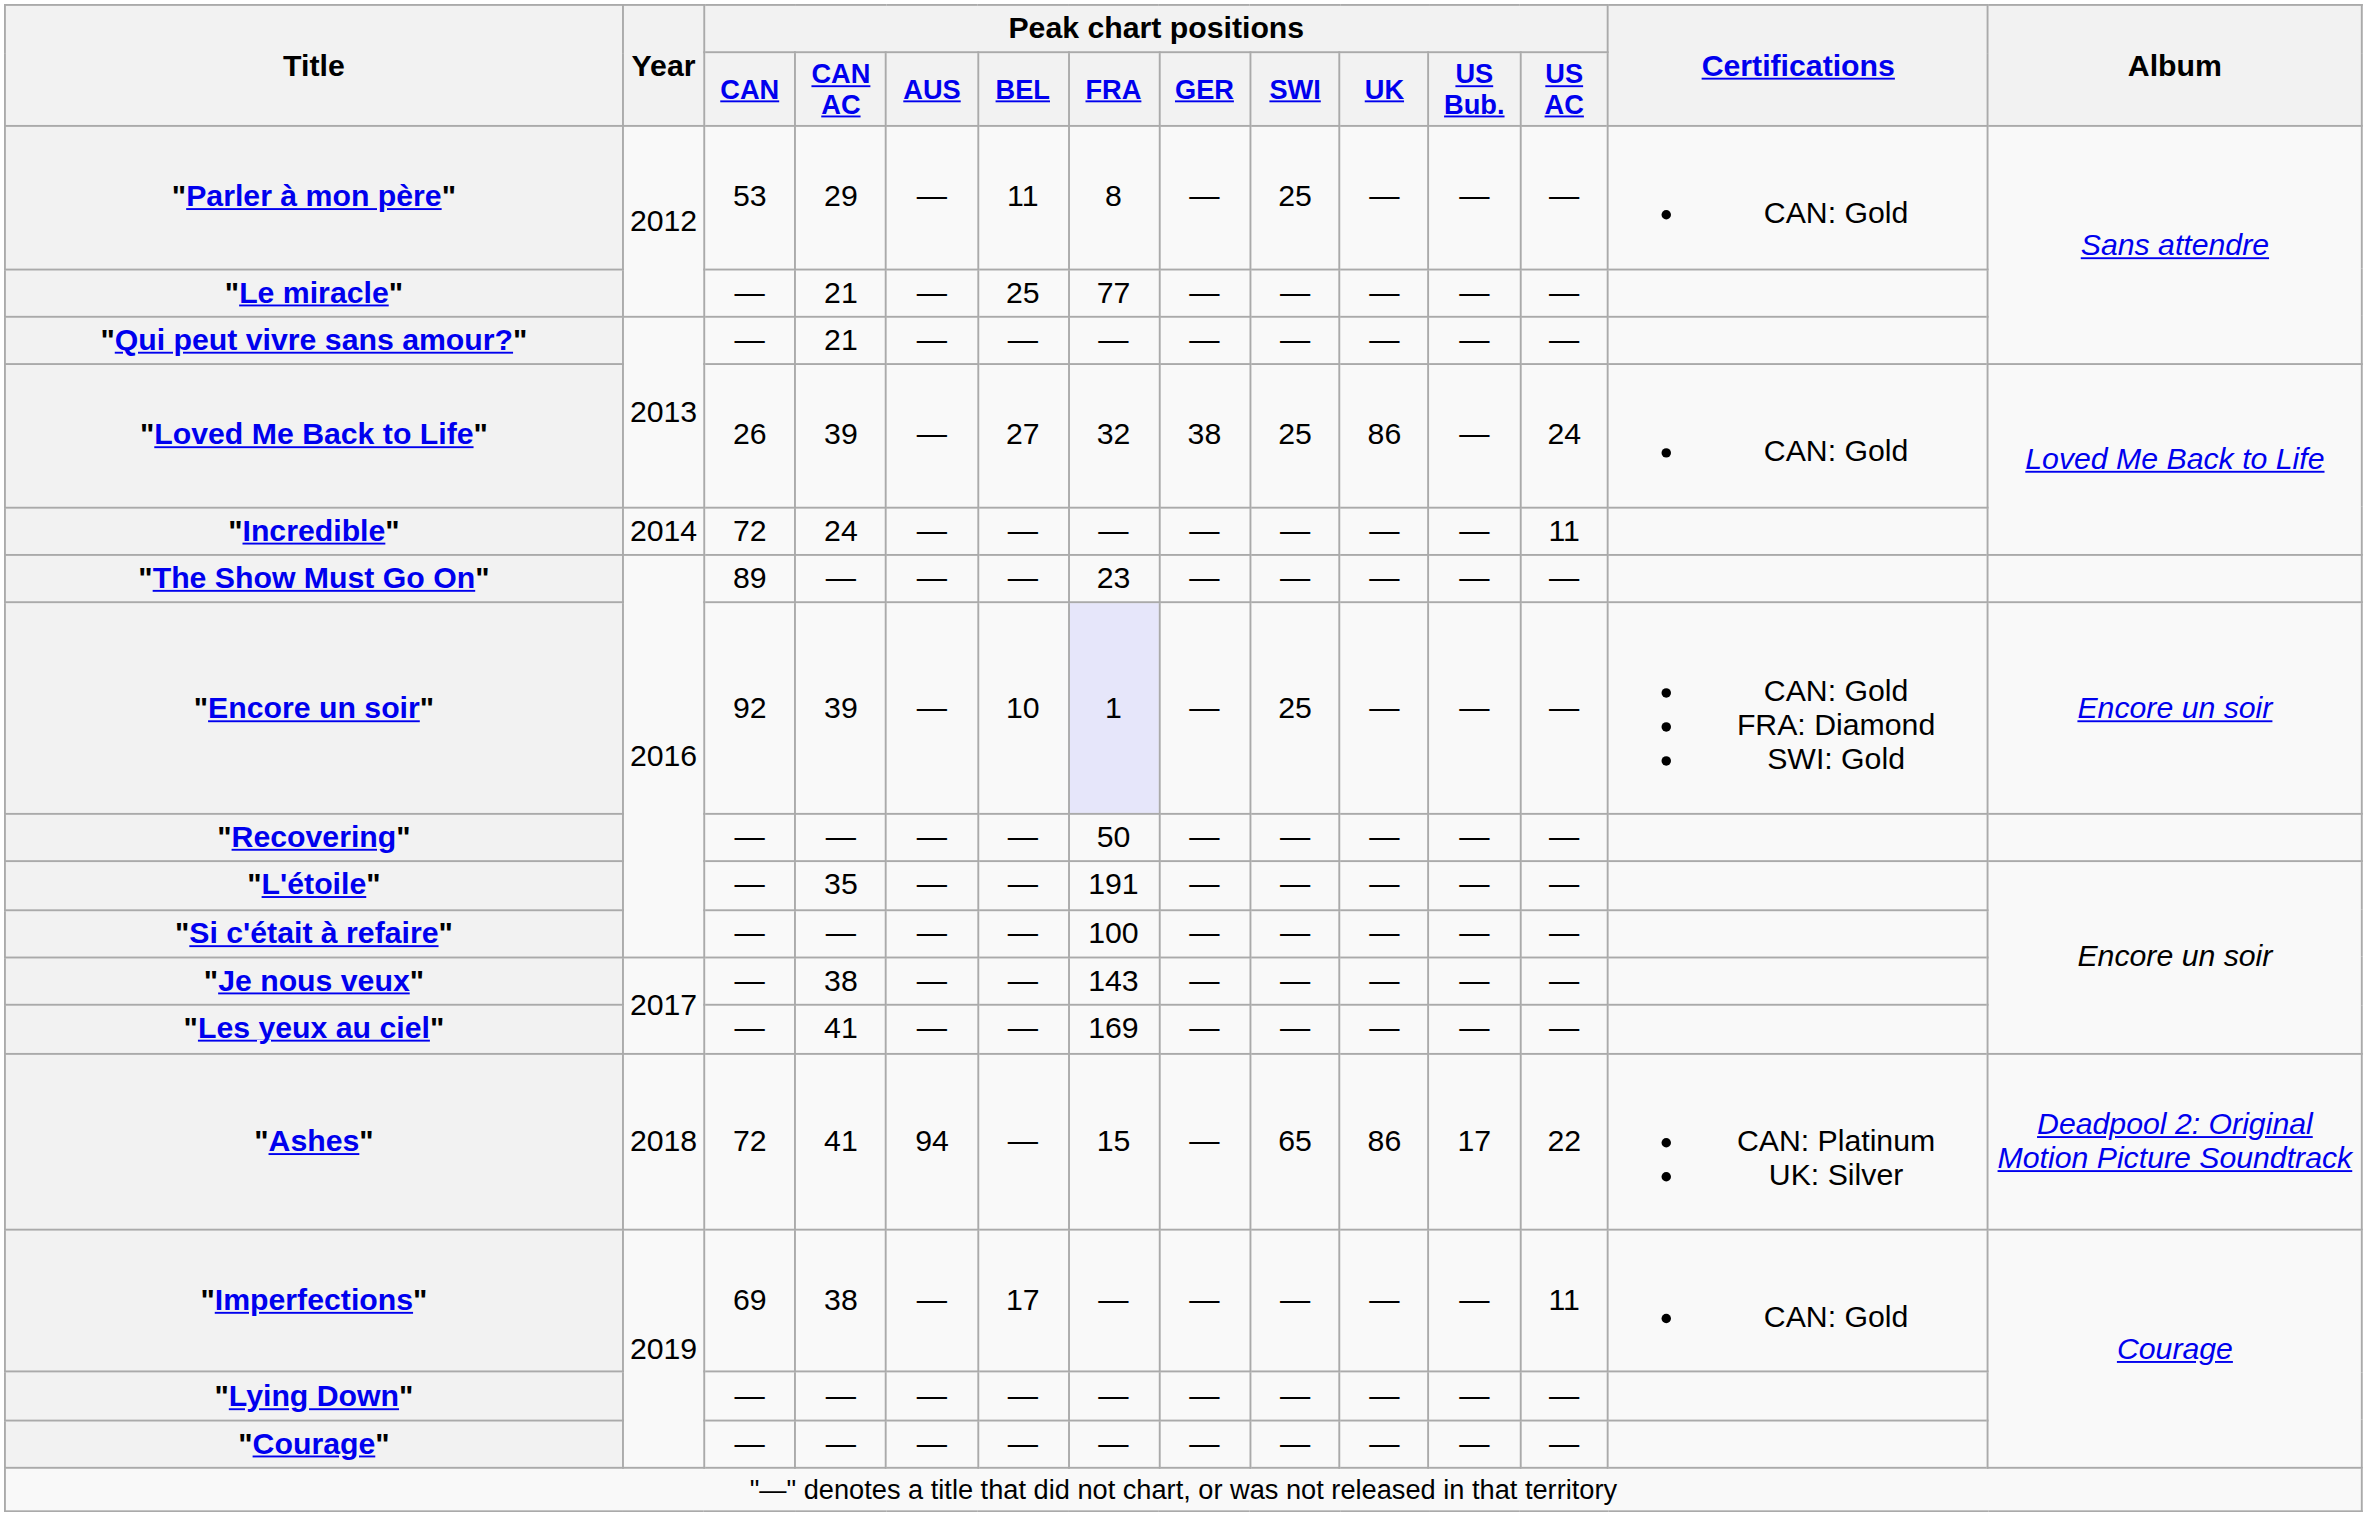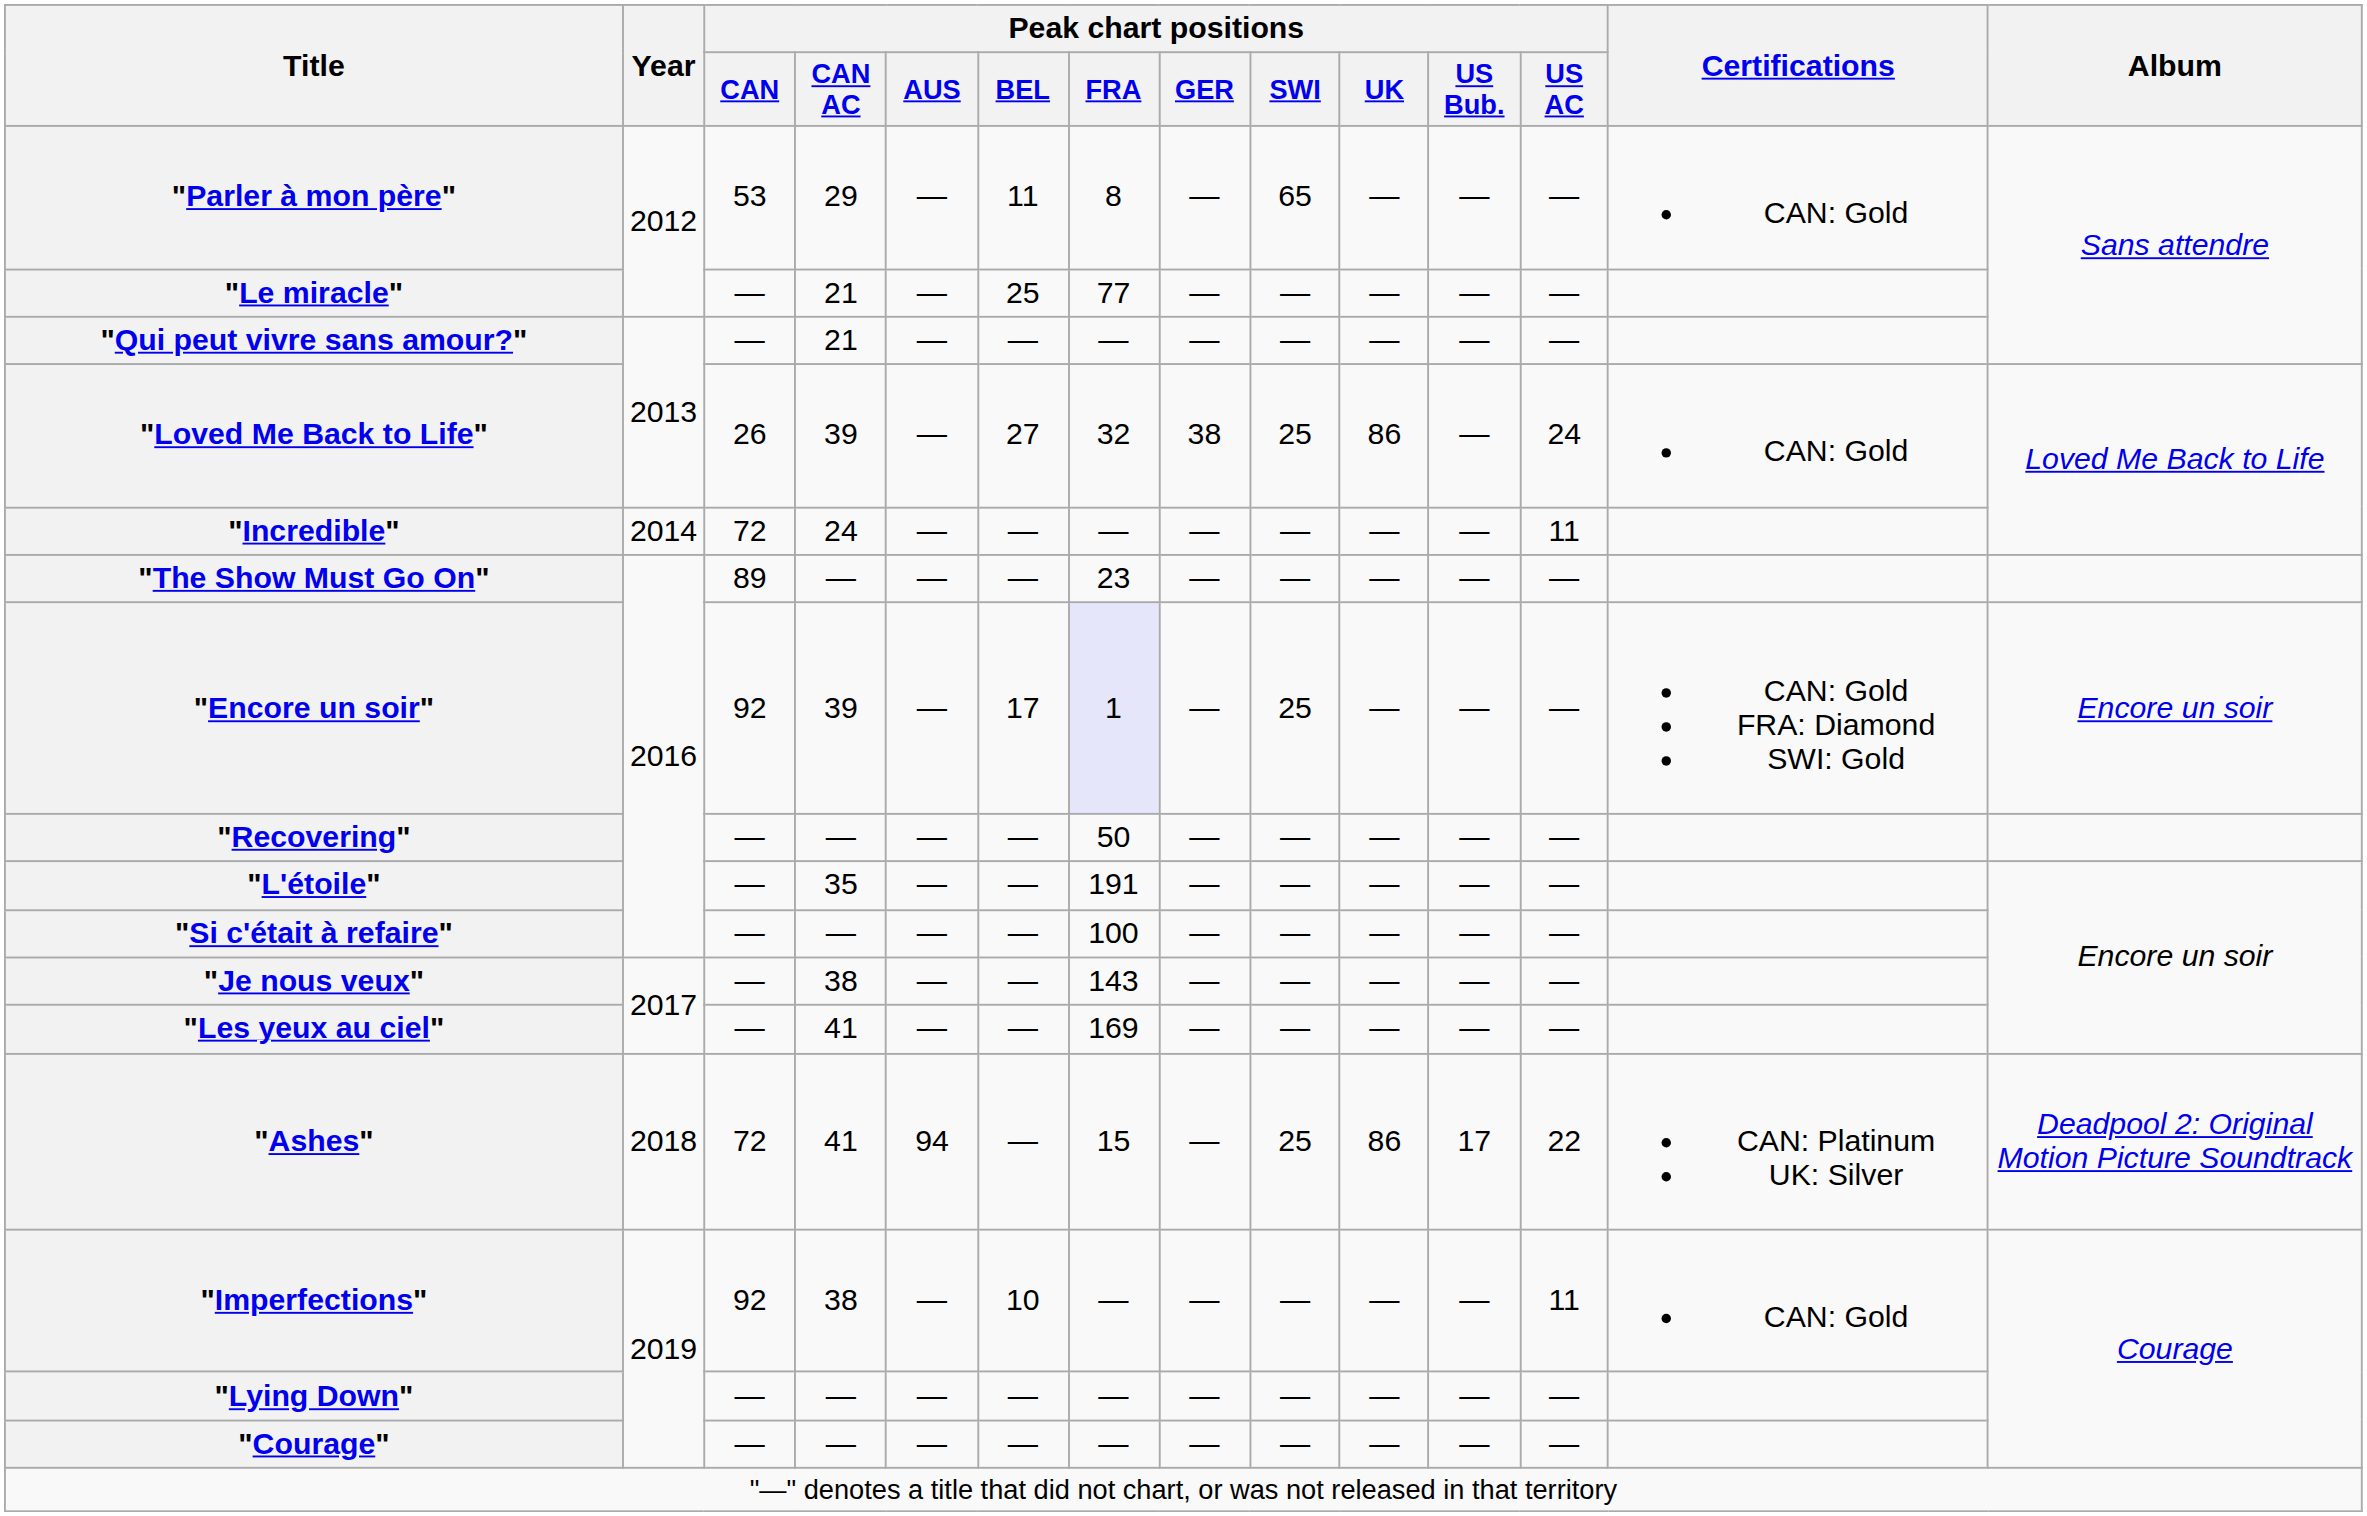"Parler à mon père" | Peak chart positions / SWI: 25 -> 65
"Encore un soir" | Peak chart positions / BEL: 10 -> 17
"Ashes" | Peak chart positions / SWI: 65 -> 25
"Imperfections" | Peak chart positions / CAN: 69 -> 92
"Imperfections" | Peak chart positions / BEL: 17 -> 10
